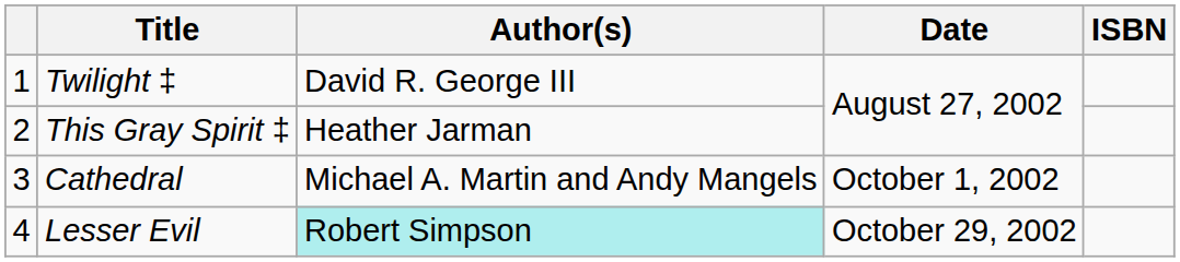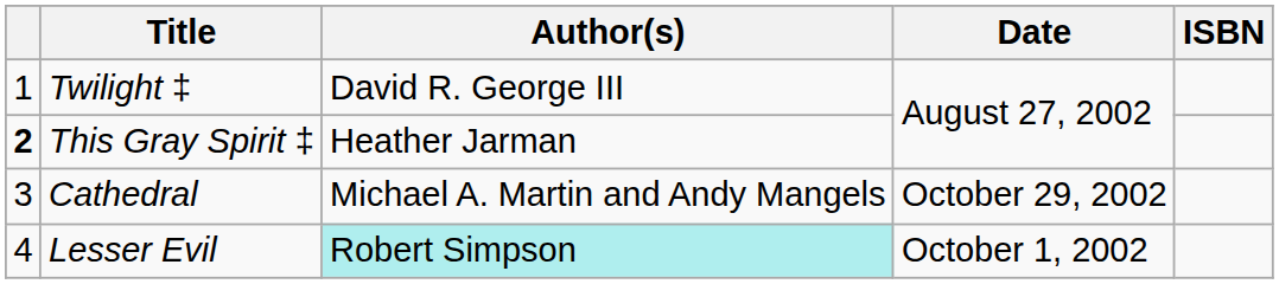This Gray Spirit ‡ | column 1: normal -> bold
Cathedral | Date: October 1, 2002 -> October 29, 2002
Lesser Evil | Date: October 29, 2002 -> October 1, 2002
